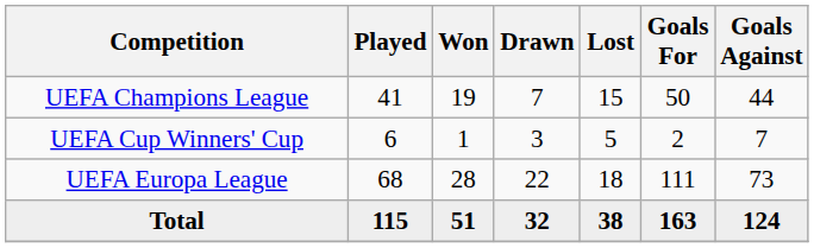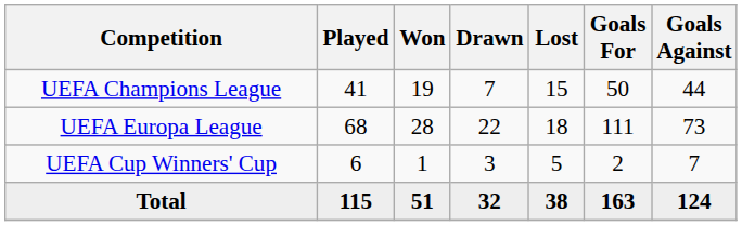rows swapped: UEFA Europa League <-> UEFA Cup Winners' Cup
